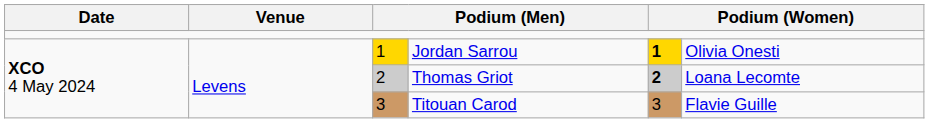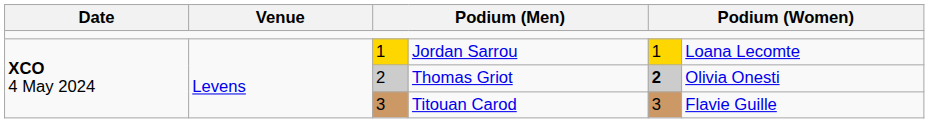Jordan Sarrou | column 5: bold -> normal
Jordan Sarrou | column 6: Olivia Onesti -> Loana Lecomte
Thomas Griot | column 6: Loana Lecomte -> Olivia Onesti
